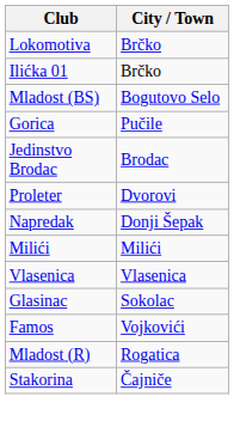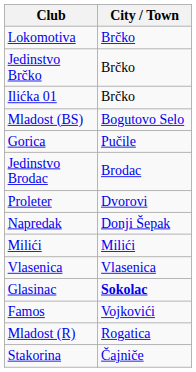+ row: Jedinstvo Brčko | Brčko
Glasinac | City / Town: normal -> bold
